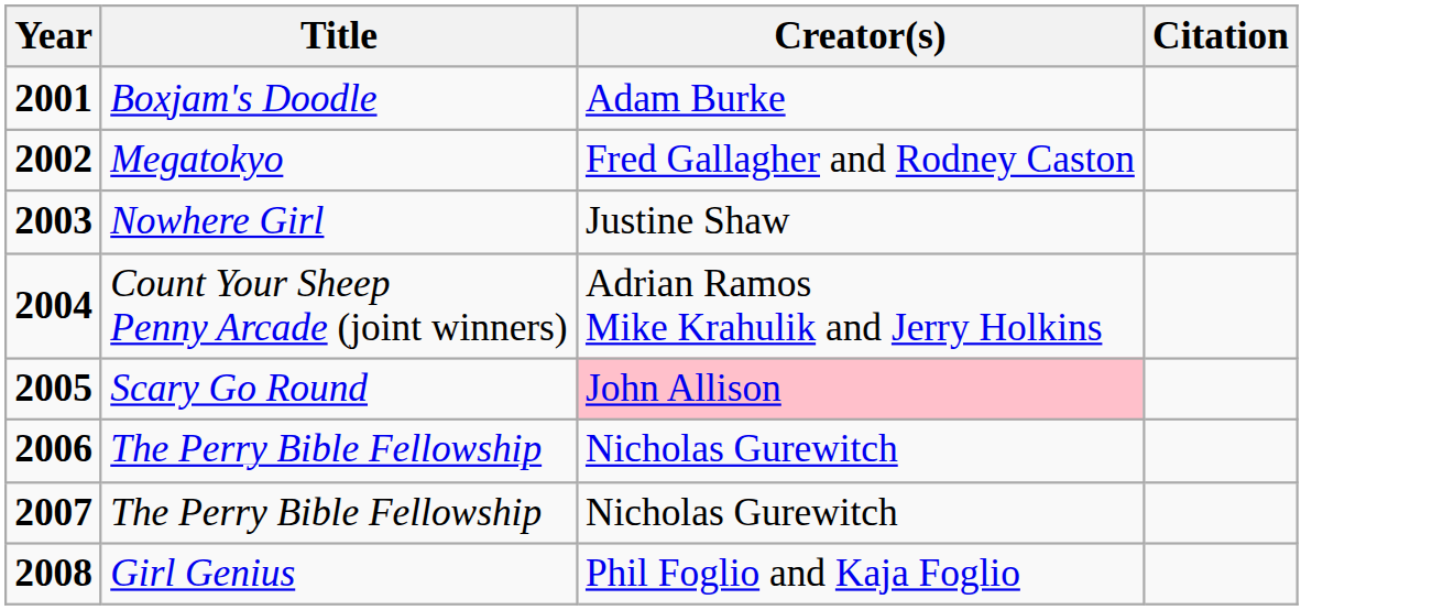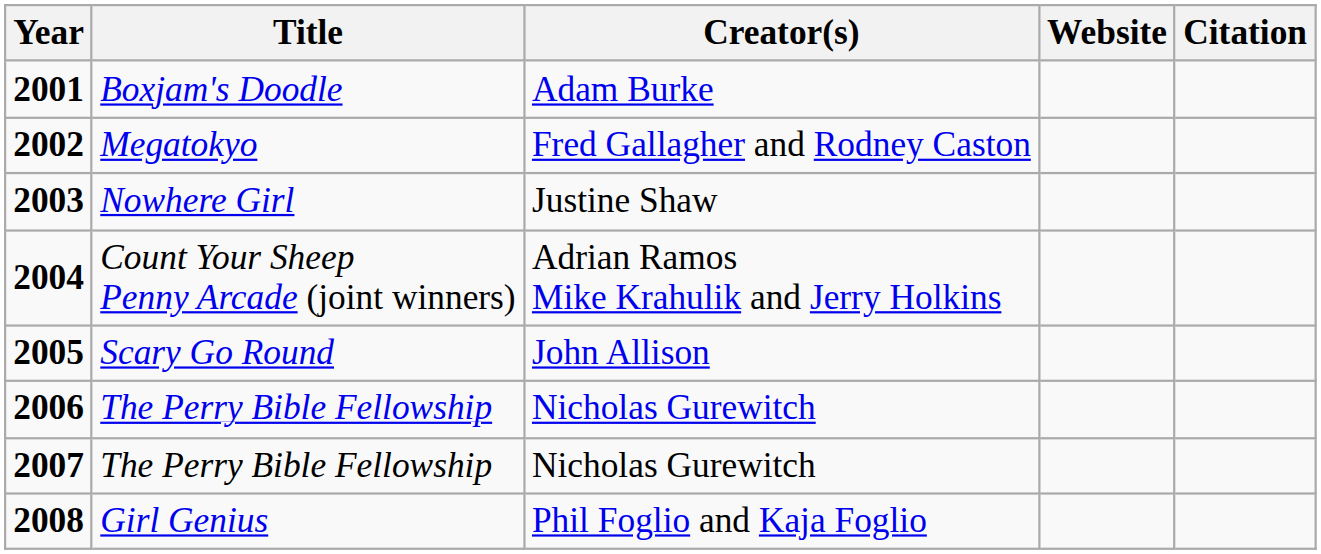+ column: Website
2005 | Creator(s): pink background -> no background
